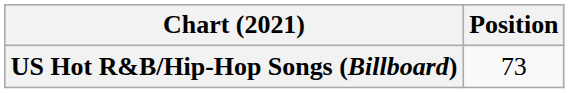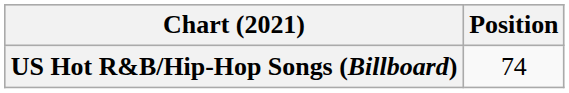US Hot R&B/Hip-Hop Songs (Billboard) | Position: 73 -> 74
